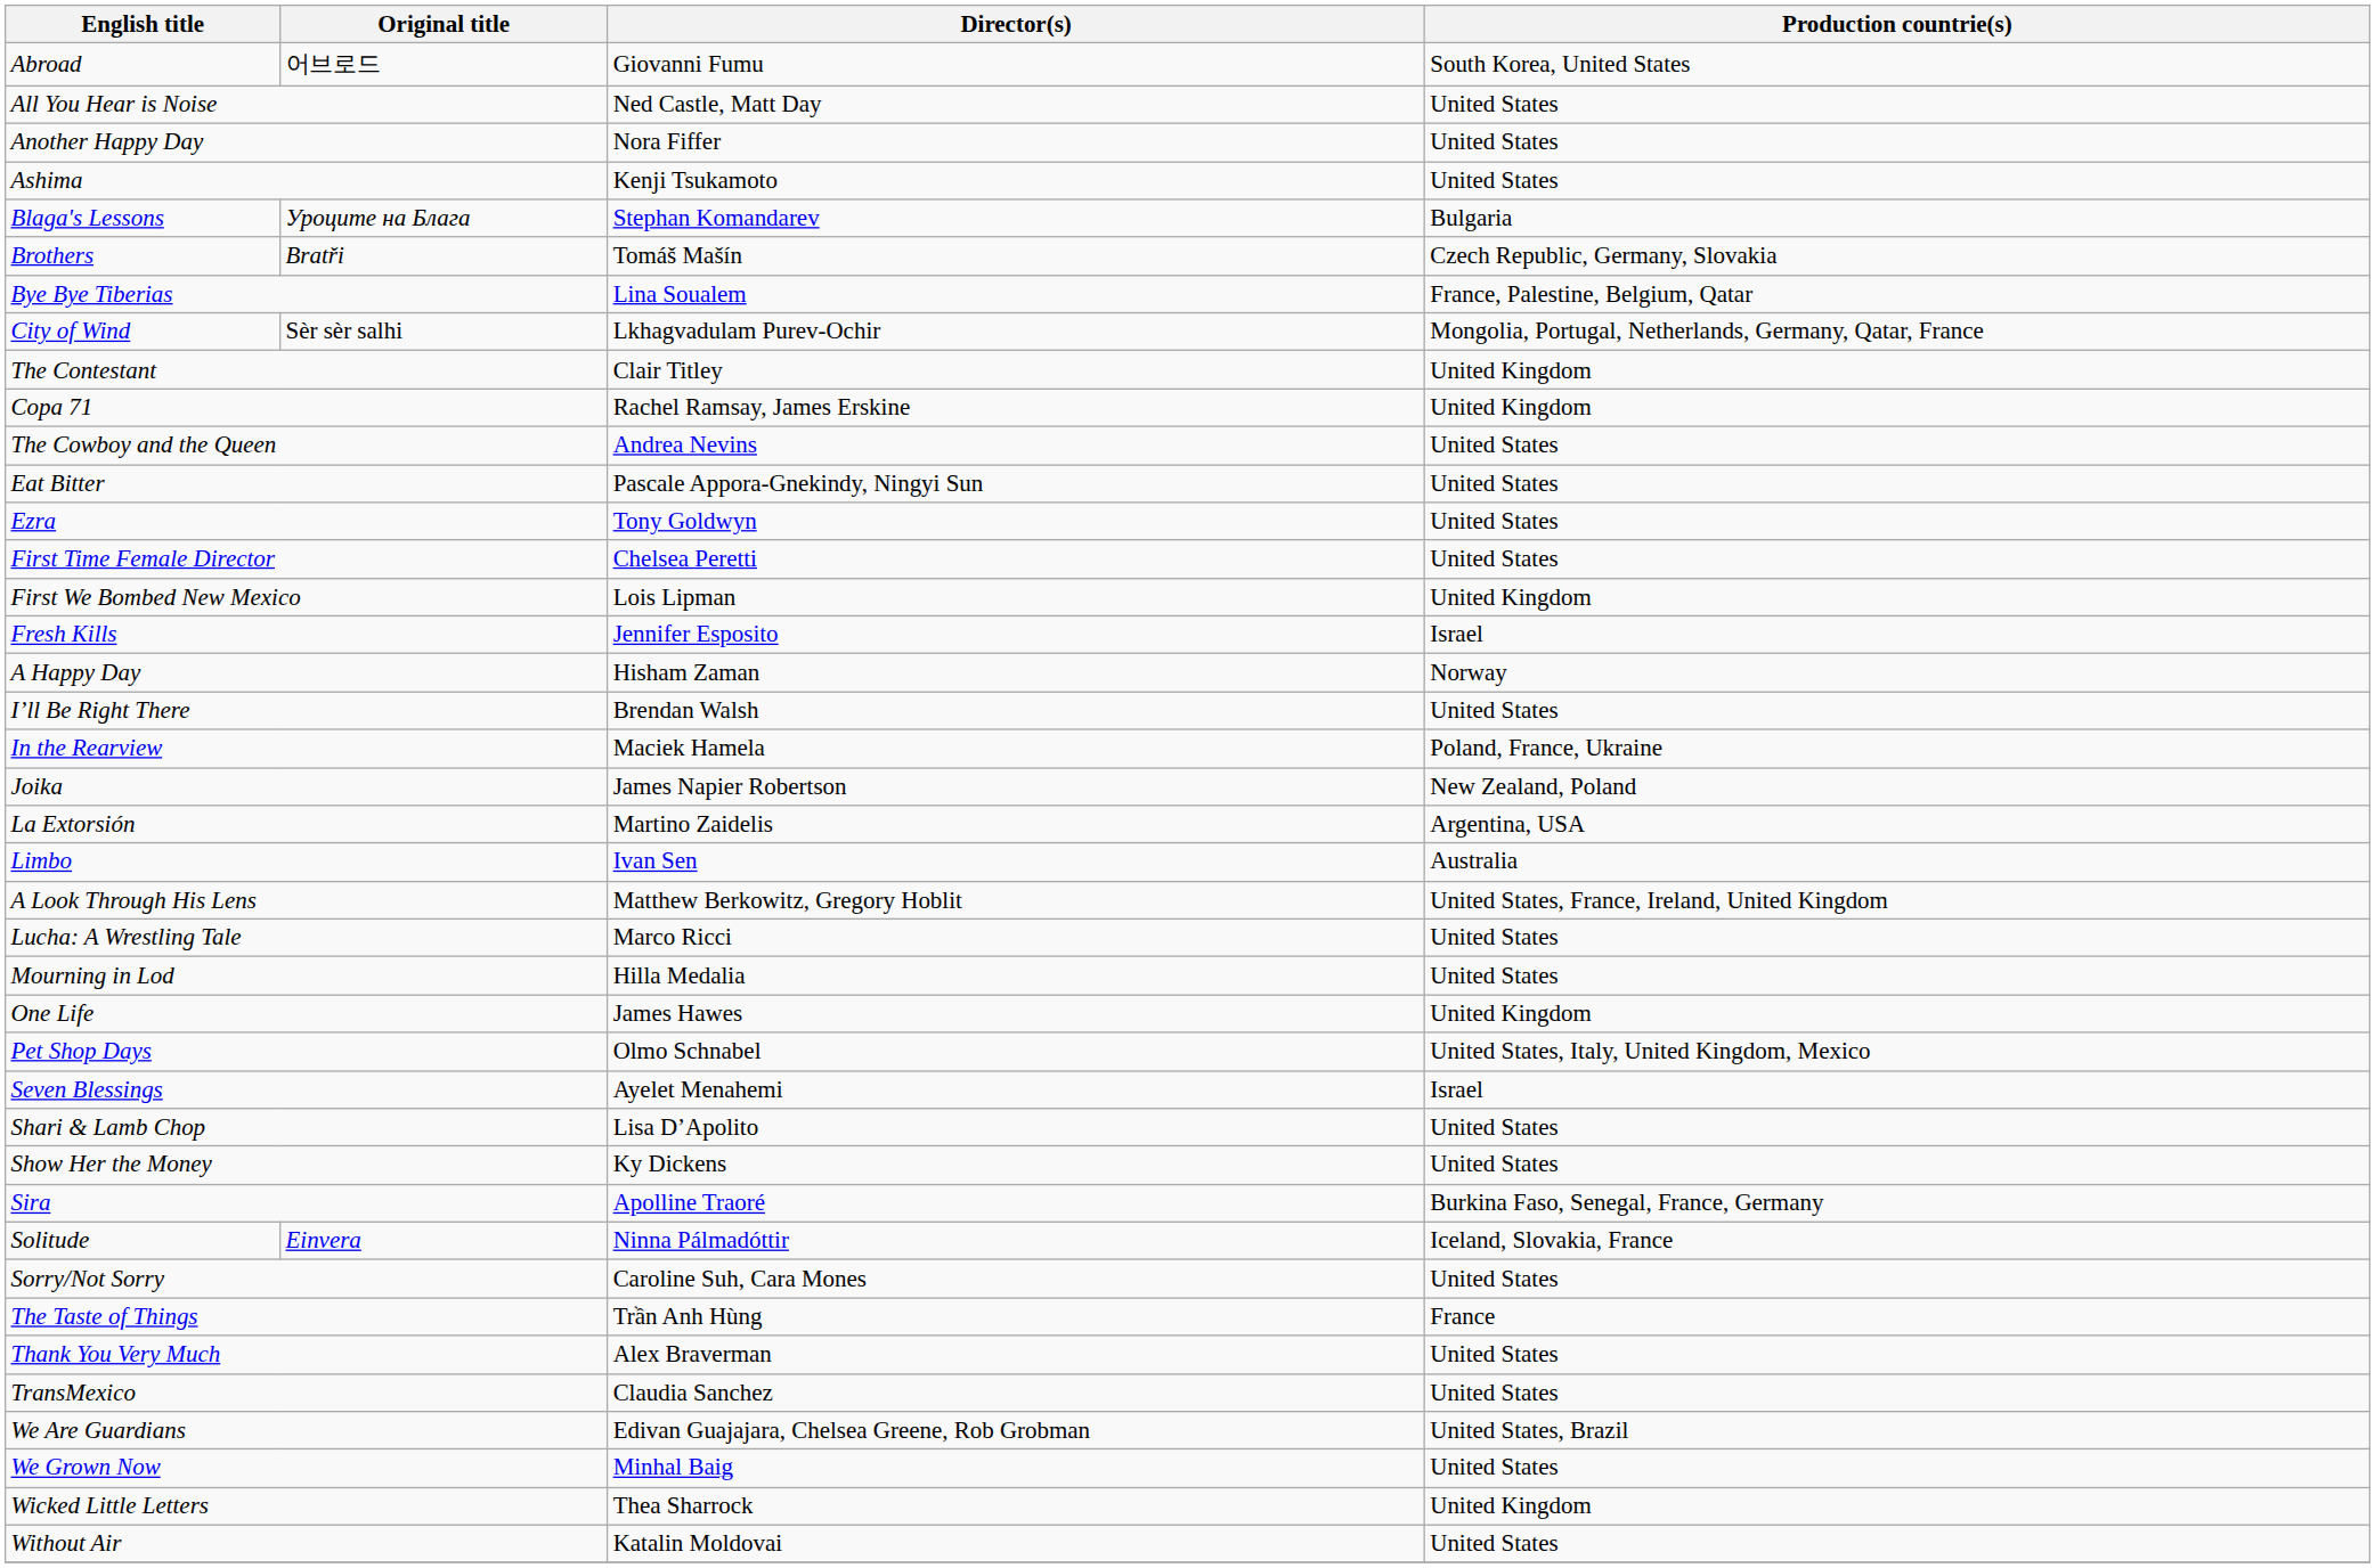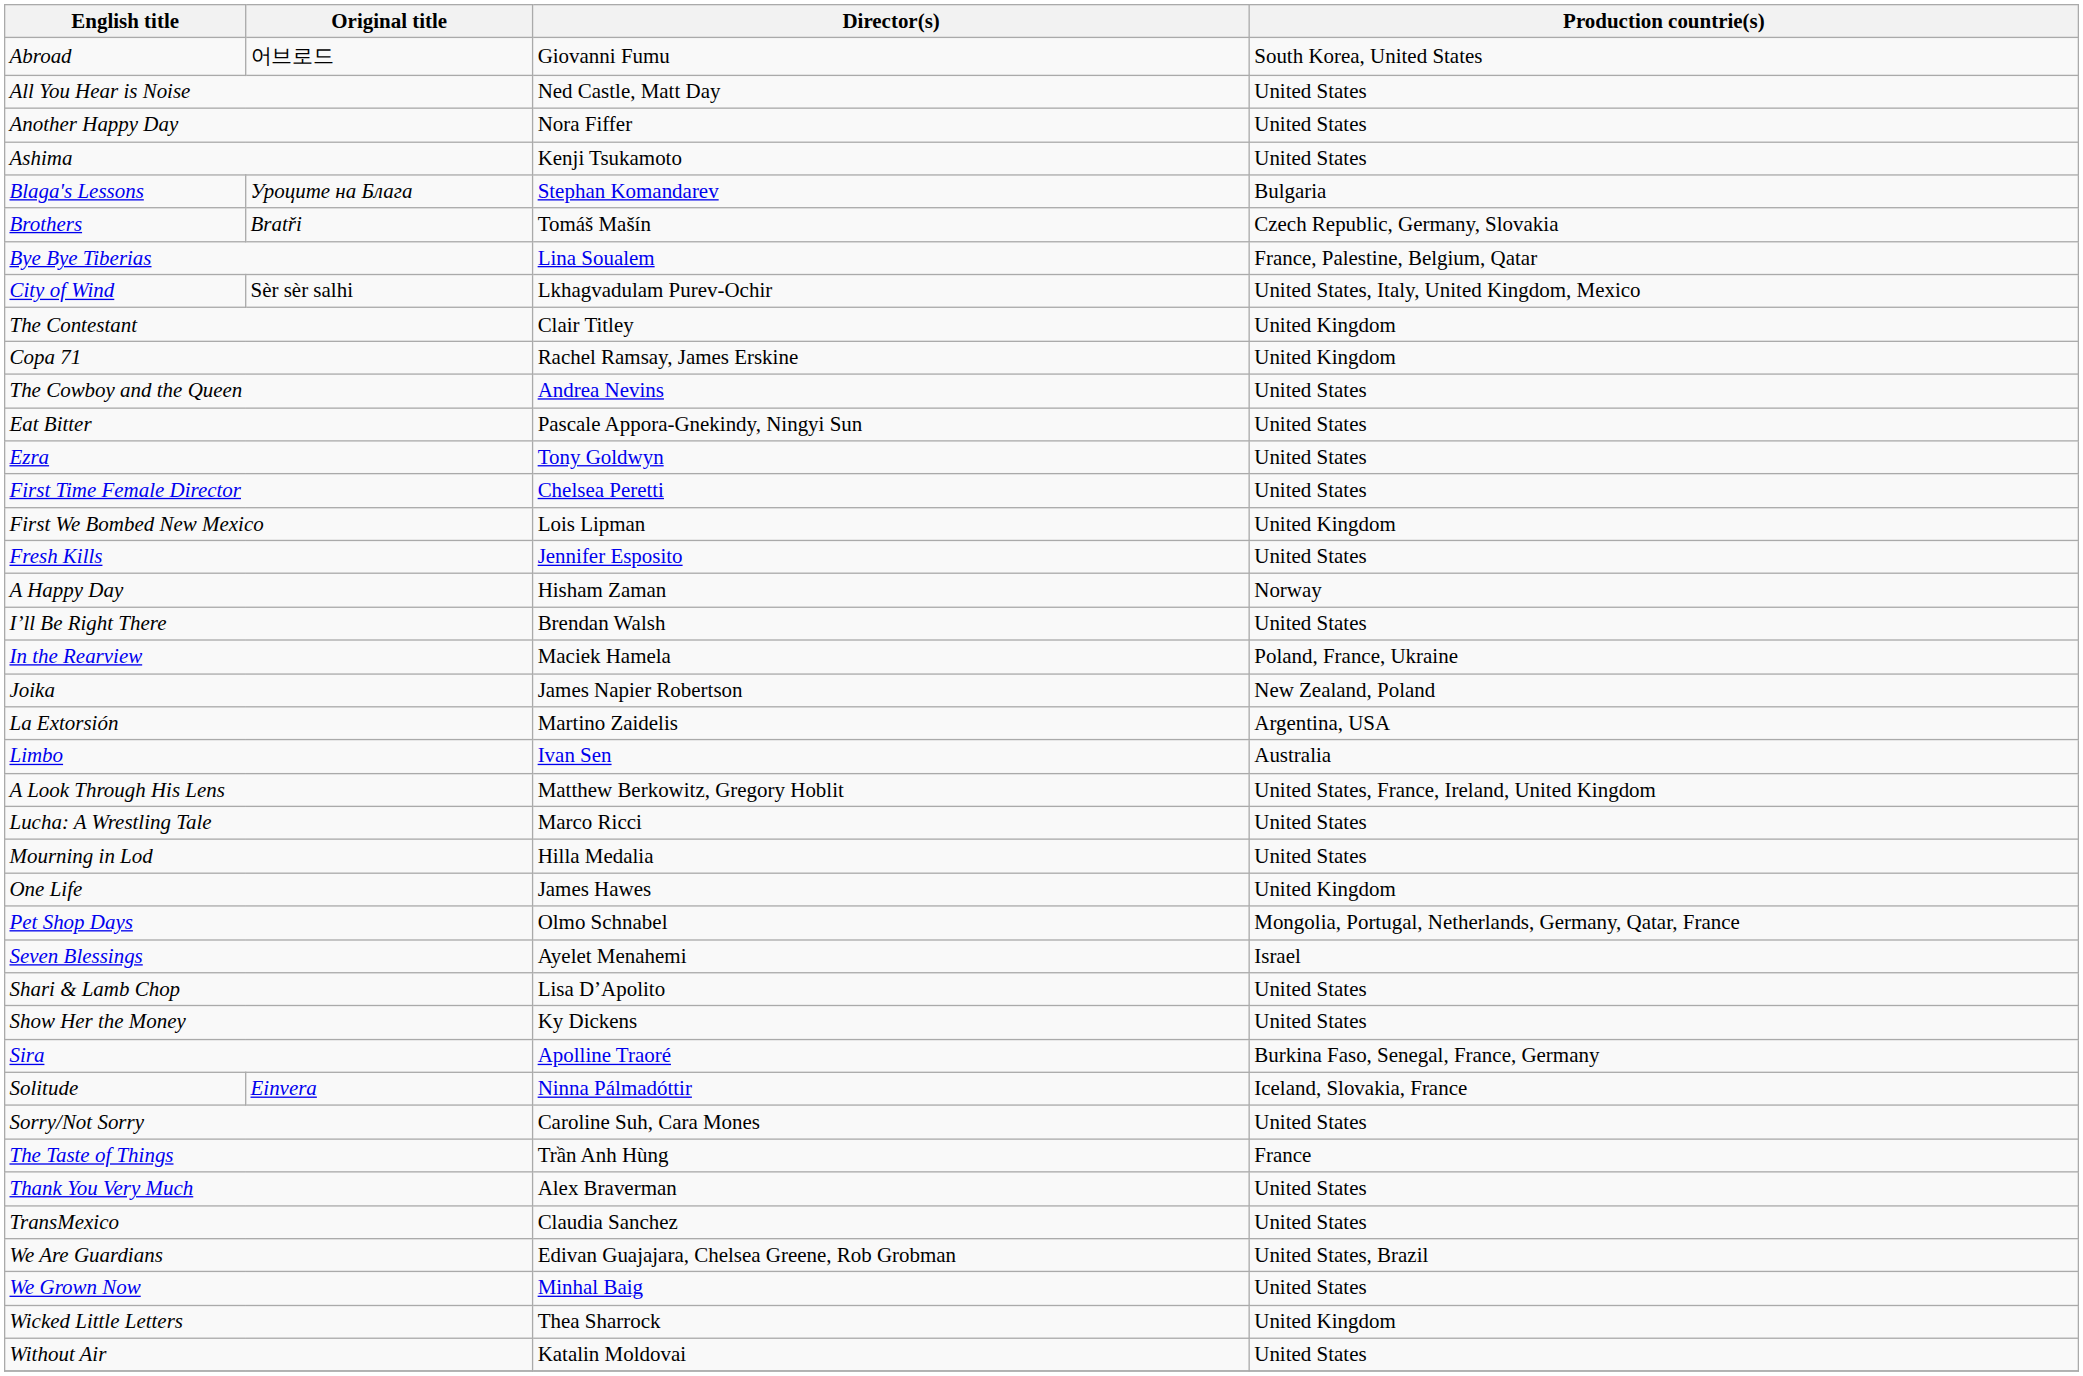City of Wind | Production countrie(s): Mongolia, Portugal, Netherlands, Germany, Qatar, France -> United States, Italy, United Kingdom, Mexico
Fresh Kills | Production countrie(s): Israel -> United States
Pet Shop Days | Production countrie(s): United States, Italy, United Kingdom, Mexico -> Mongolia, Portugal, Netherlands, Germany, Qatar, France
